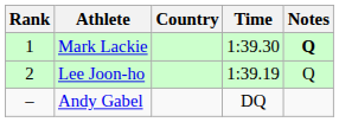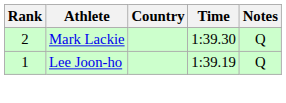Mark Lackie | Rank: 1 -> 2
Mark Lackie | Notes: bold -> normal
Lee Joon-ho | Rank: 2 -> 1
- row: – | Andy Gabel | DQ
